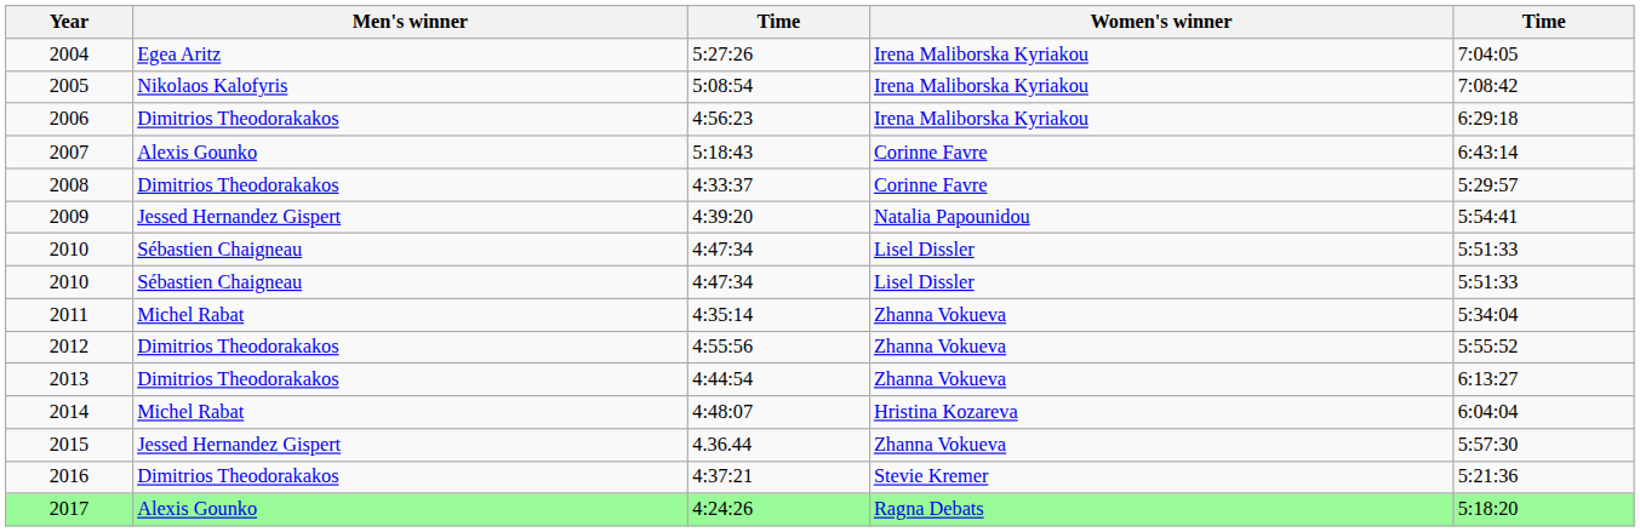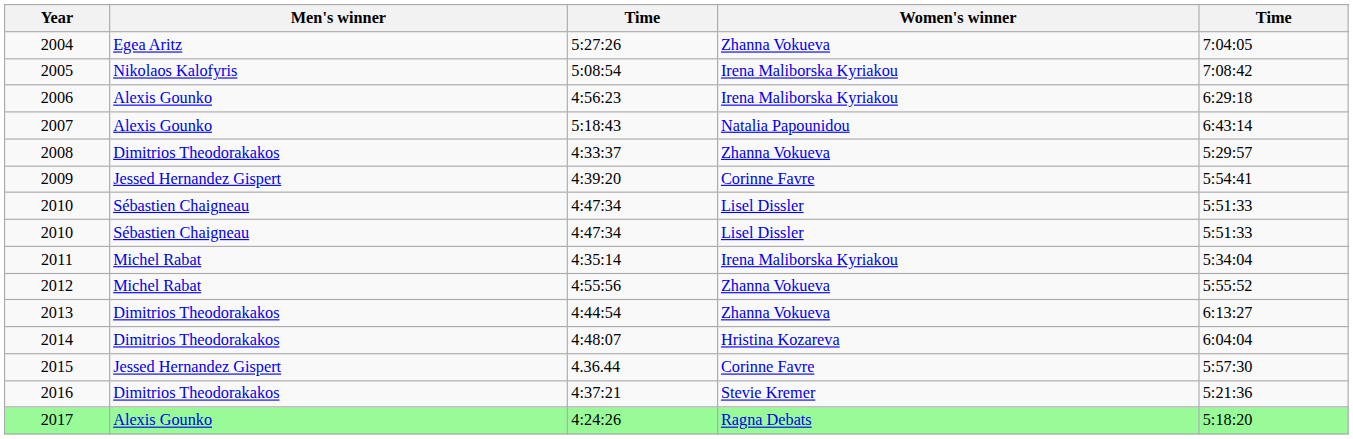2004 | Women's winner: Irena Maliborska Kyriakou -> Zhanna Vokueva
2006 | Men's winner: Dimitrios Theodorakakos -> Alexis Gounko
2007 | Women's winner: Corinne Favre -> Natalia Papounidou
2008 | Women's winner: Corinne Favre -> Zhanna Vokueva
2009 | Women's winner: Natalia Papounidou -> Corinne Favre
2011 | Women's winner: Zhanna Vokueva -> Irena Maliborska Kyriakou
2012 | Men's winner: Dimitrios Theodorakakos -> Michel Rabat
2014 | Men's winner: Michel Rabat -> Dimitrios Theodorakakos
2015 | Women's winner: Zhanna Vokueva -> Corinne Favre
